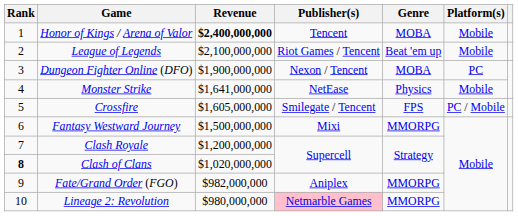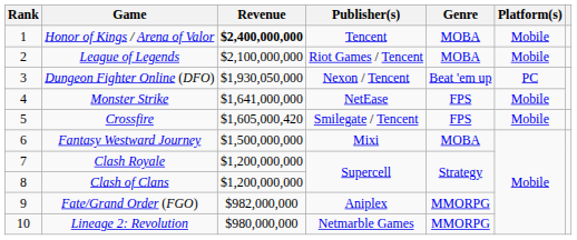League of Legends | Genre: Beat 'em up -> MOBA
Dungeon Fighter Online (DFO) | Revenue: $1,900,000,000 -> $1,930,050,000
Dungeon Fighter Online (DFO) | Genre: MOBA -> Beat 'em up
Monster Strike | Genre: Physics -> FPS
Crossfire | Revenue: $1,605,000,000 -> $1,605,000,420
Crossfire | Platform(s): PC / Mobile -> Mobile
Fantasy Westward Journey | Genre: MMORPG -> MOBA
Clash of Clans | Rank: bold -> normal
Clash of Clans | Revenue: $1,020,000,000 -> $1,200,000,000
Lineage 2: Revolution | Publisher(s): pink background -> no background
